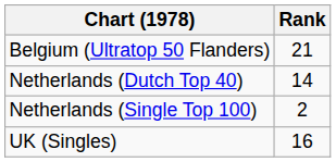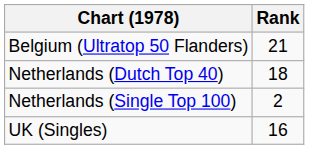Netherlands (Dutch Top 40) | Rank: 14 -> 18
